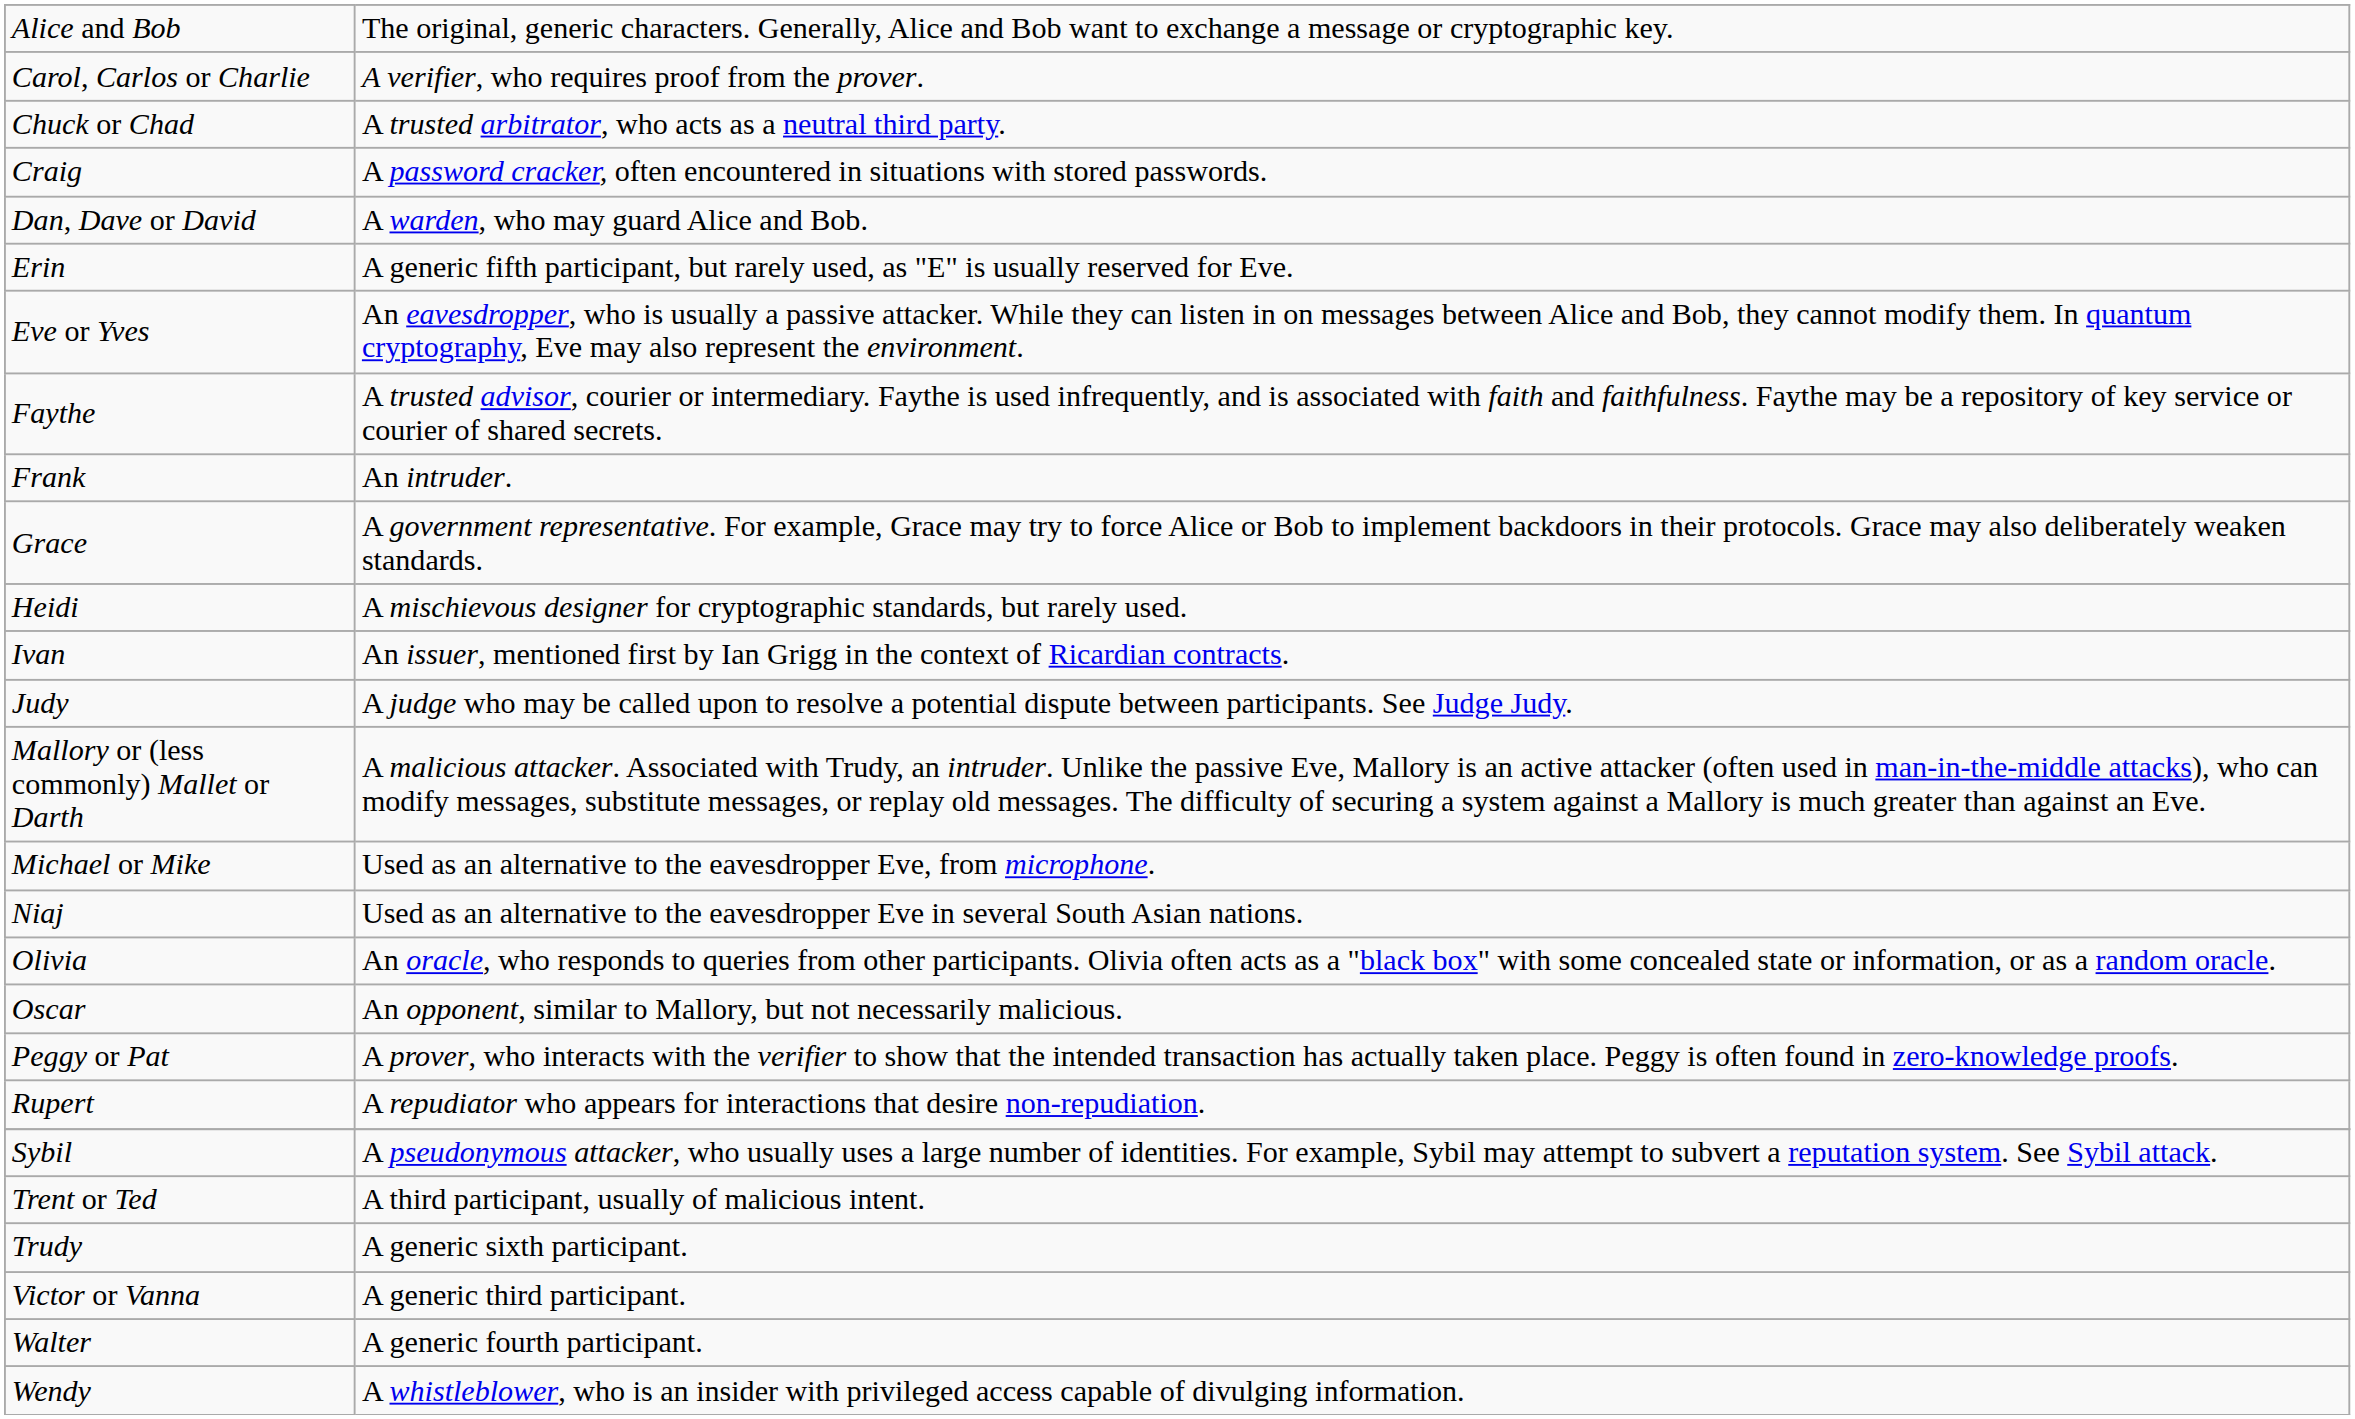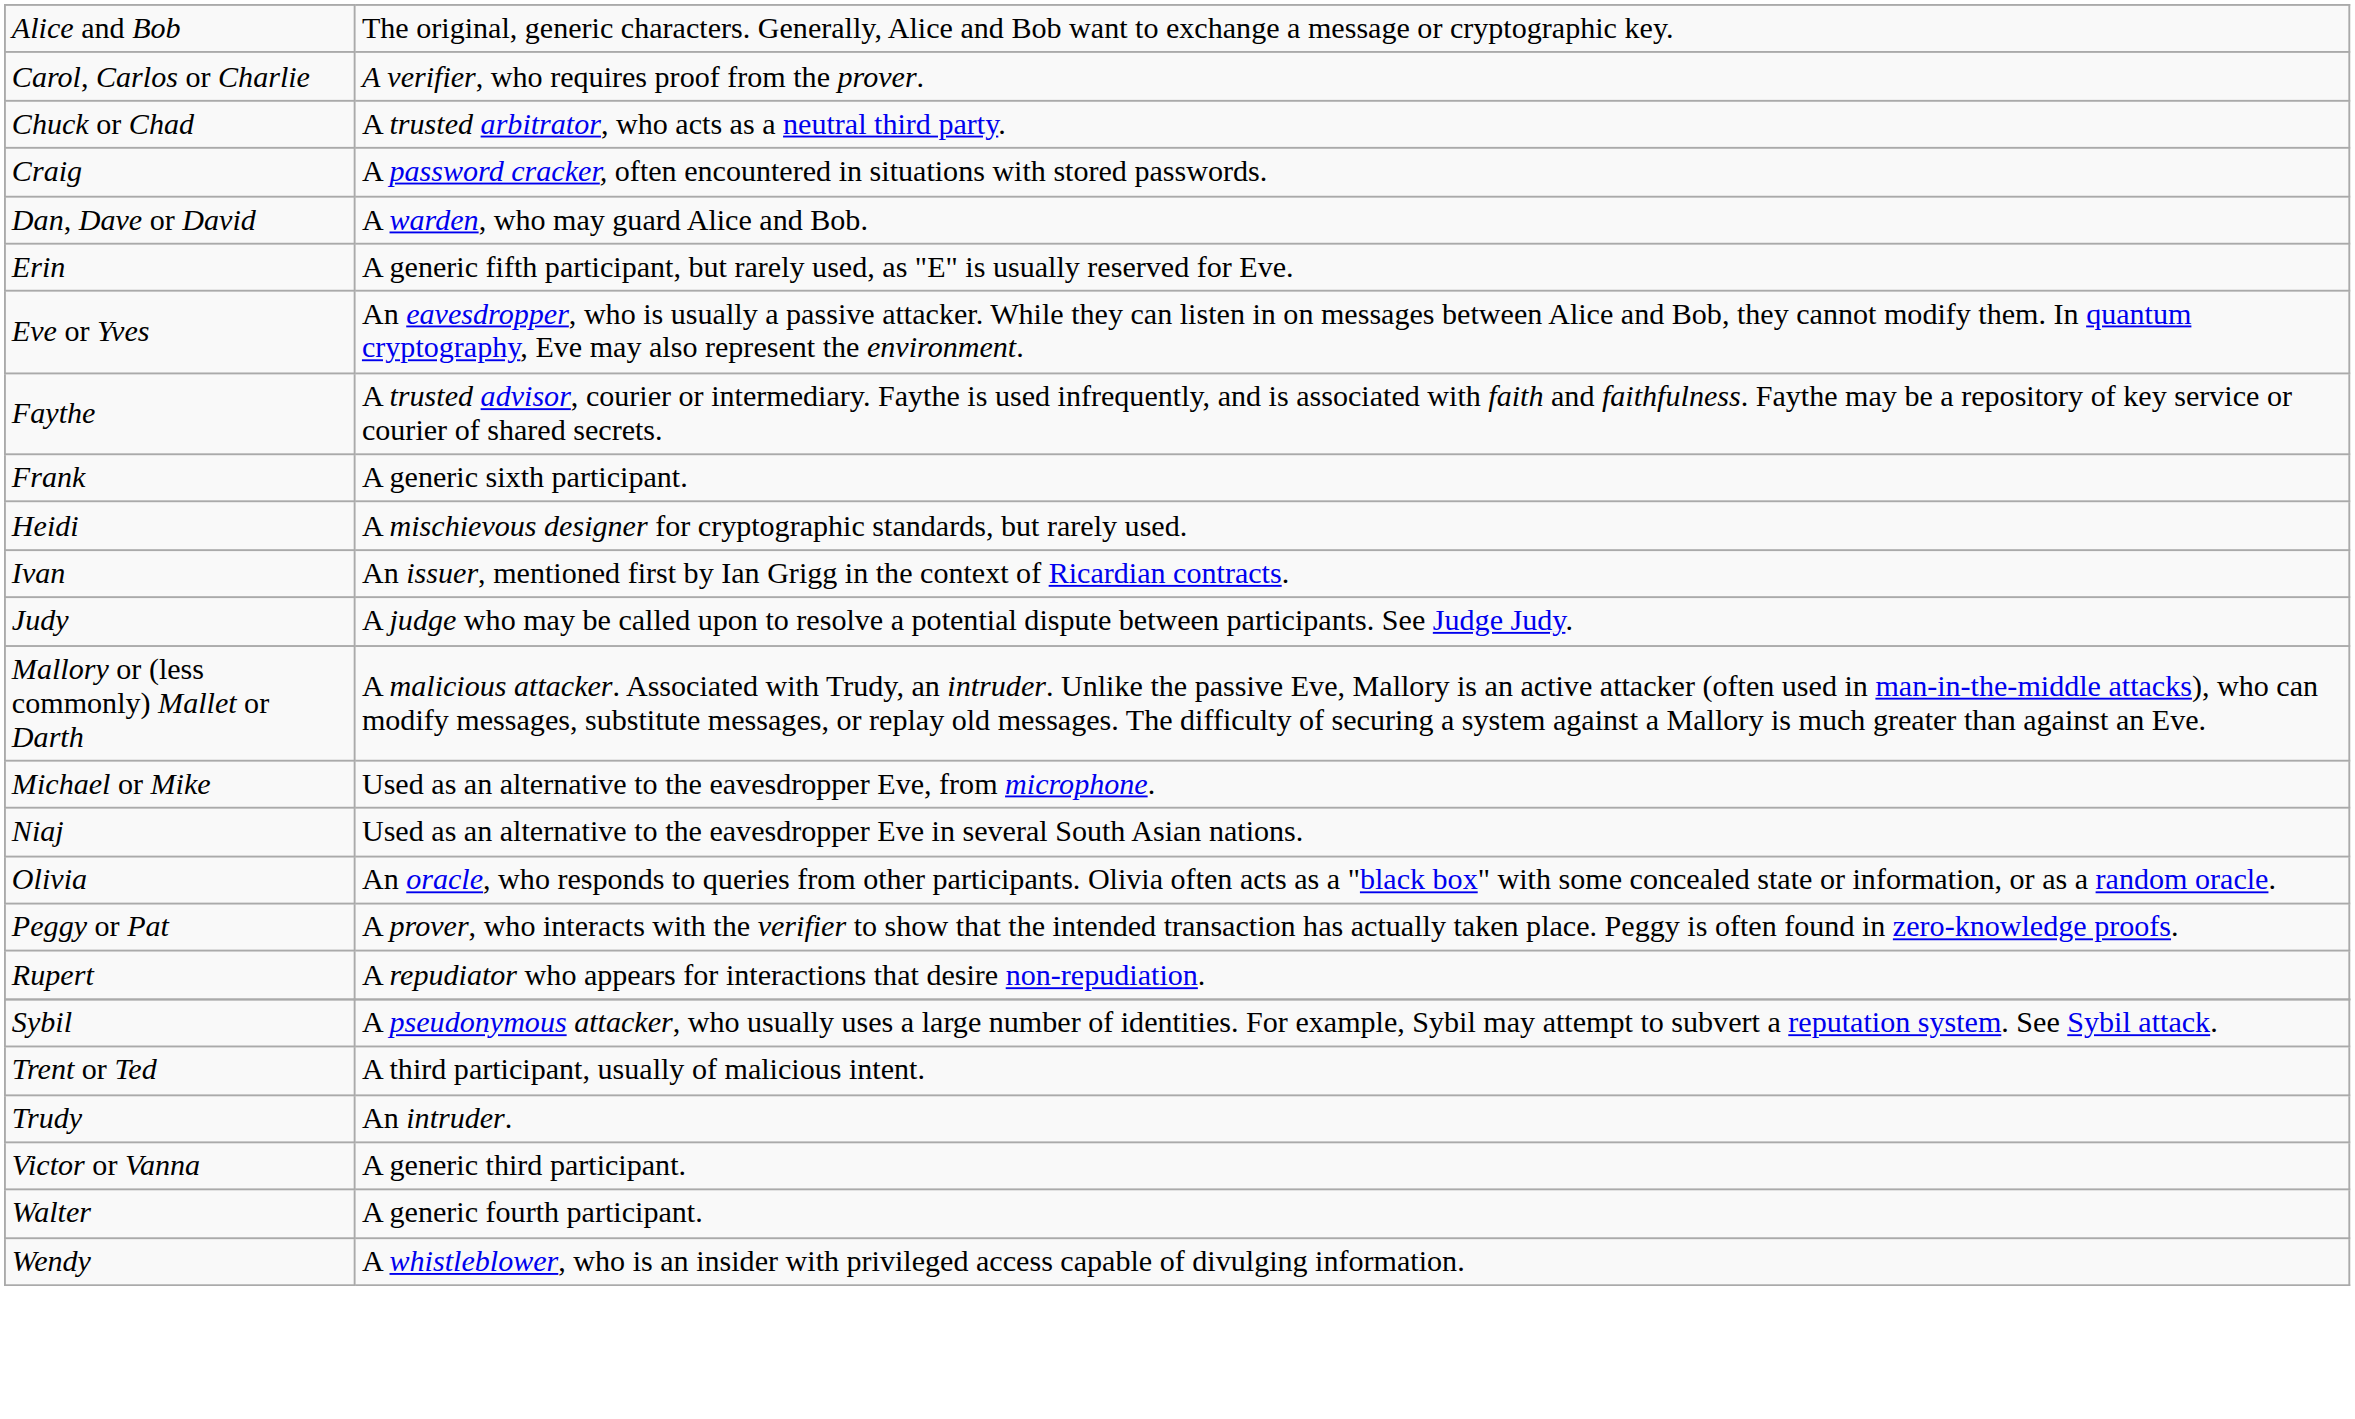Frank | column 2: An intruder. -> A generic sixth participant.
- row: Grace | A government representative. For example, Grace may try to force Alice or Bob to implement backdoors in their protocols. Grace may also deliberately weaken standards.
- row: Oscar | An opponent, similar to Mallory, but not necessarily malicious.
Trudy | column 2: A generic sixth participant. -> An intruder.
